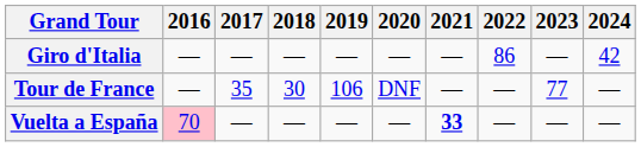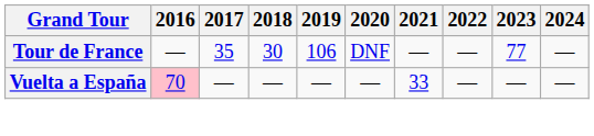- row: Giro d'Italia | — | — | — | — | — | — | 86 | — | 42
Vuelta a España | 2021: bold -> normal
